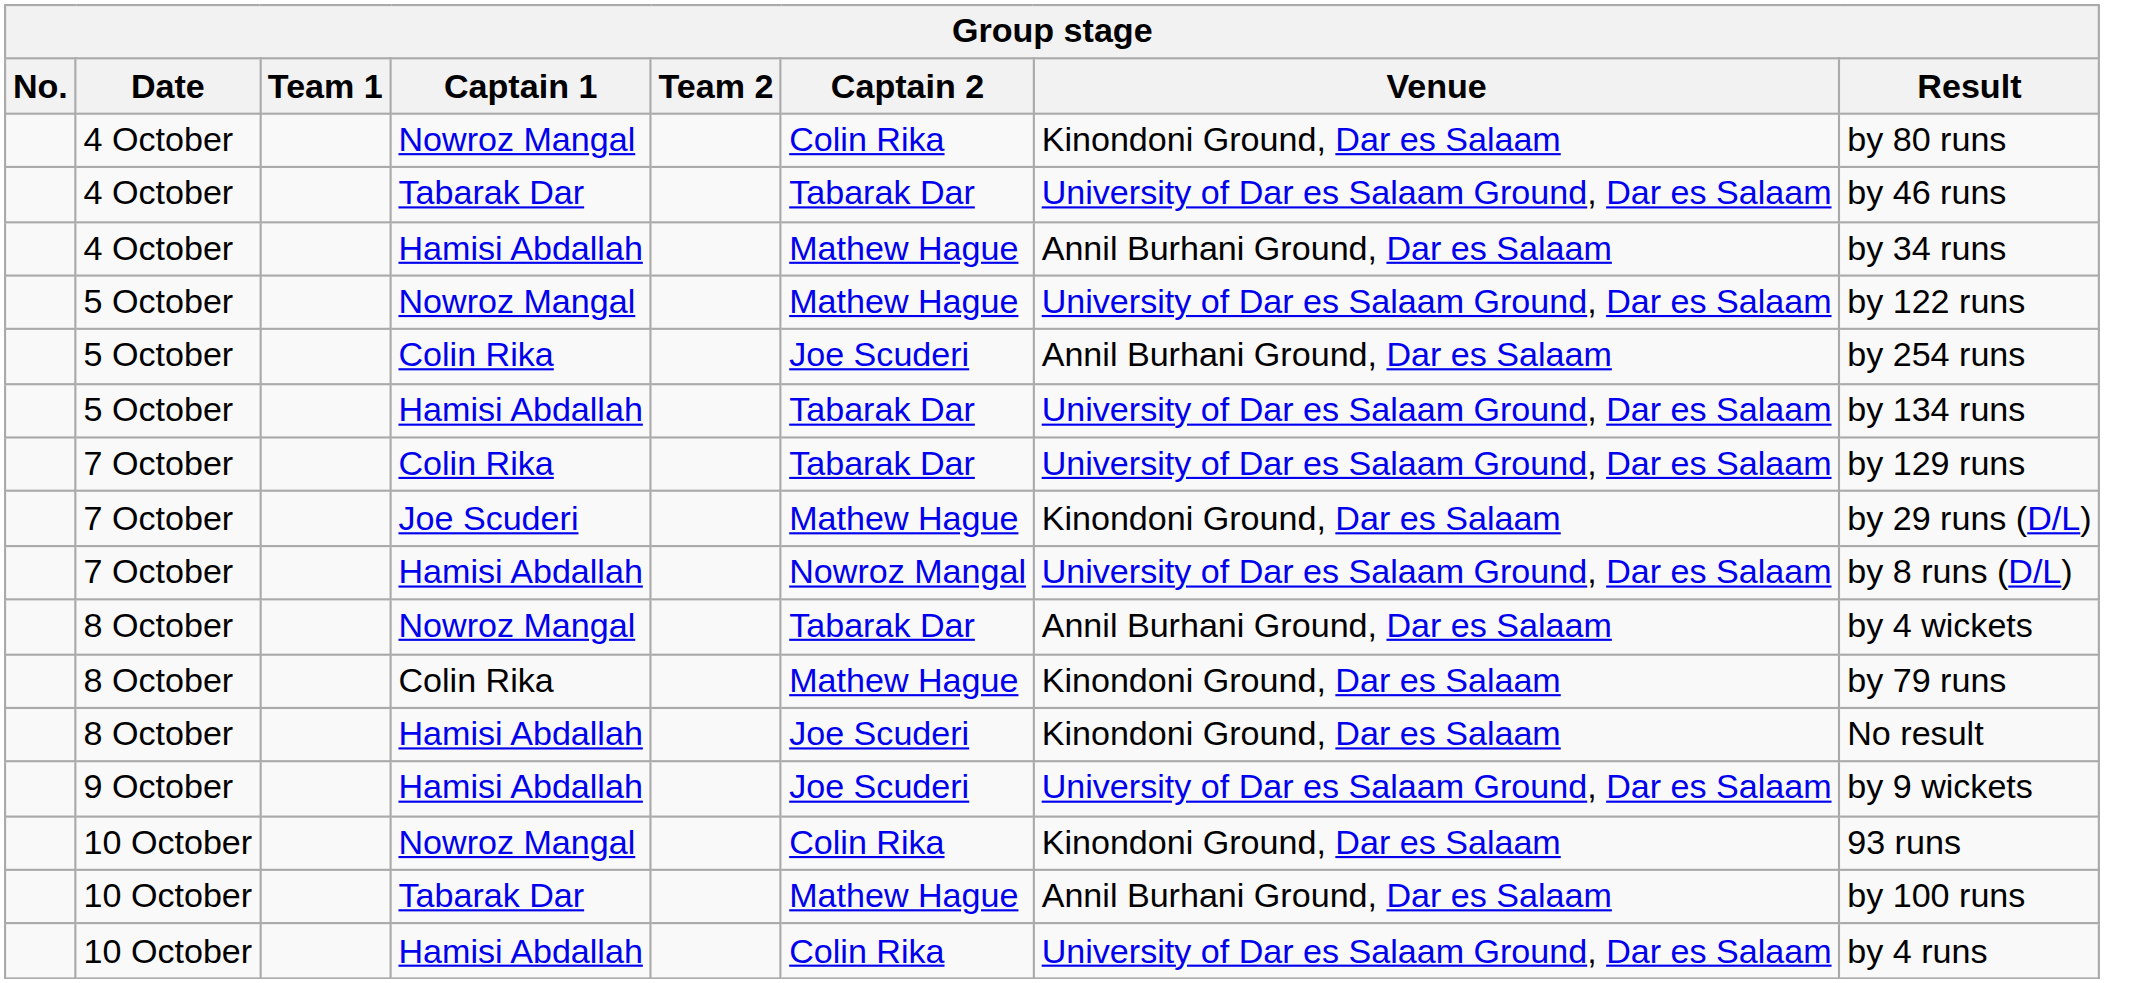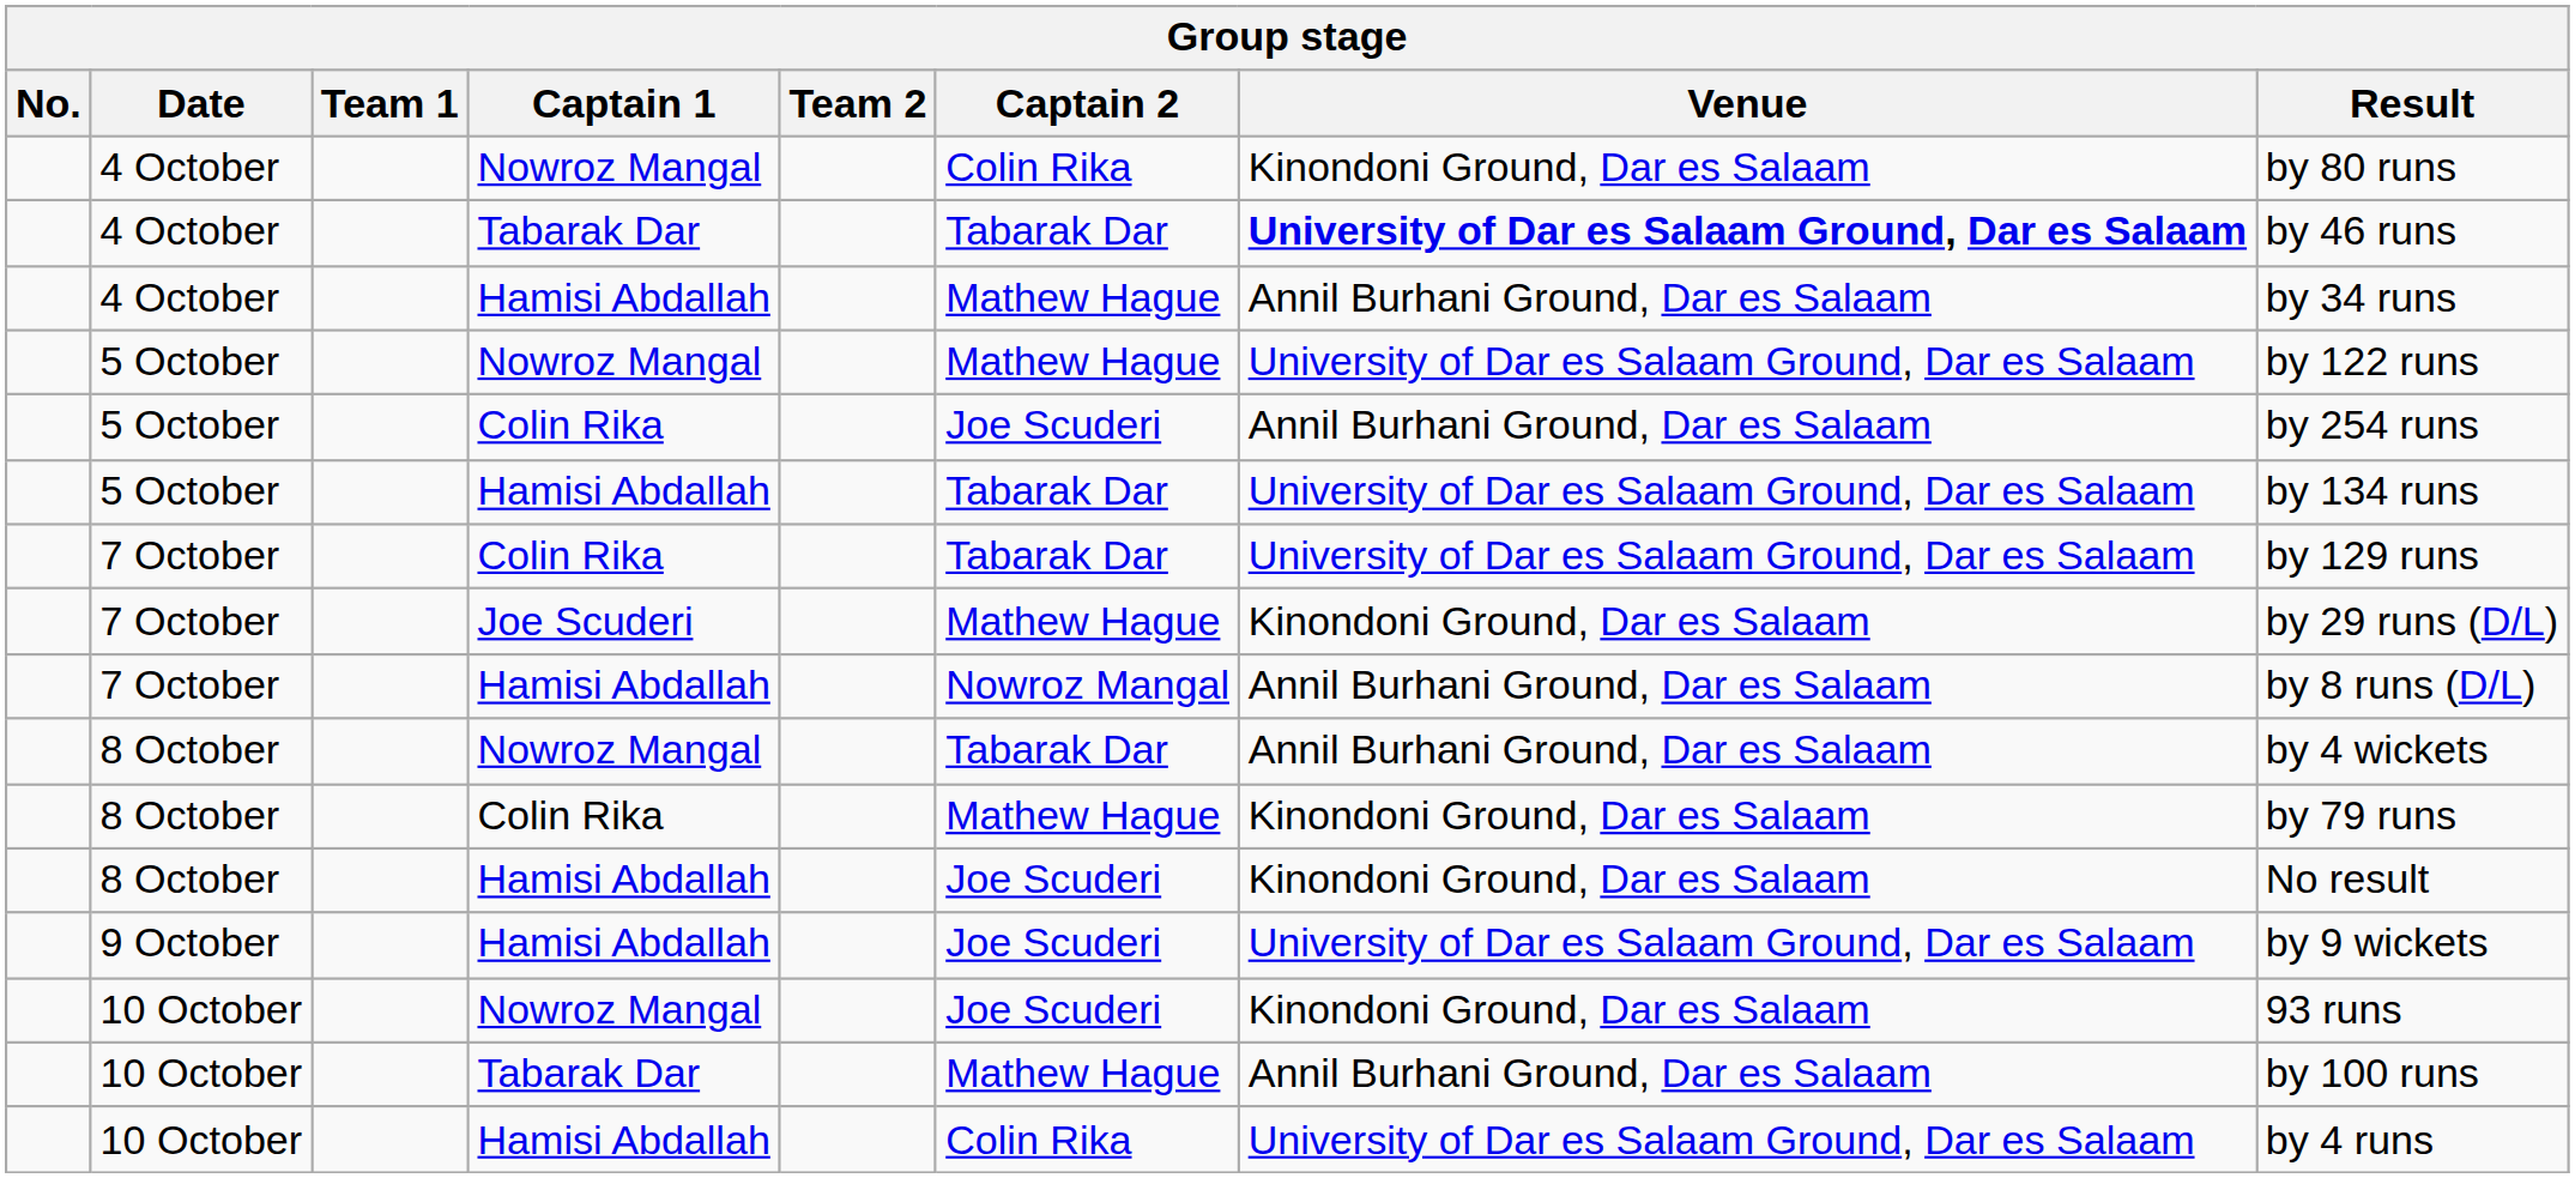4 October / Tabarak Dar | Venue: normal -> bold
7 October / Hamisi Abdallah | Venue: University of Dar es Salaam Ground, Dar es Salaam -> Annil Burhani Ground, Dar es Salaam
10 October / Nowroz Mangal | Captain 2: Colin Rika -> Joe Scuderi
